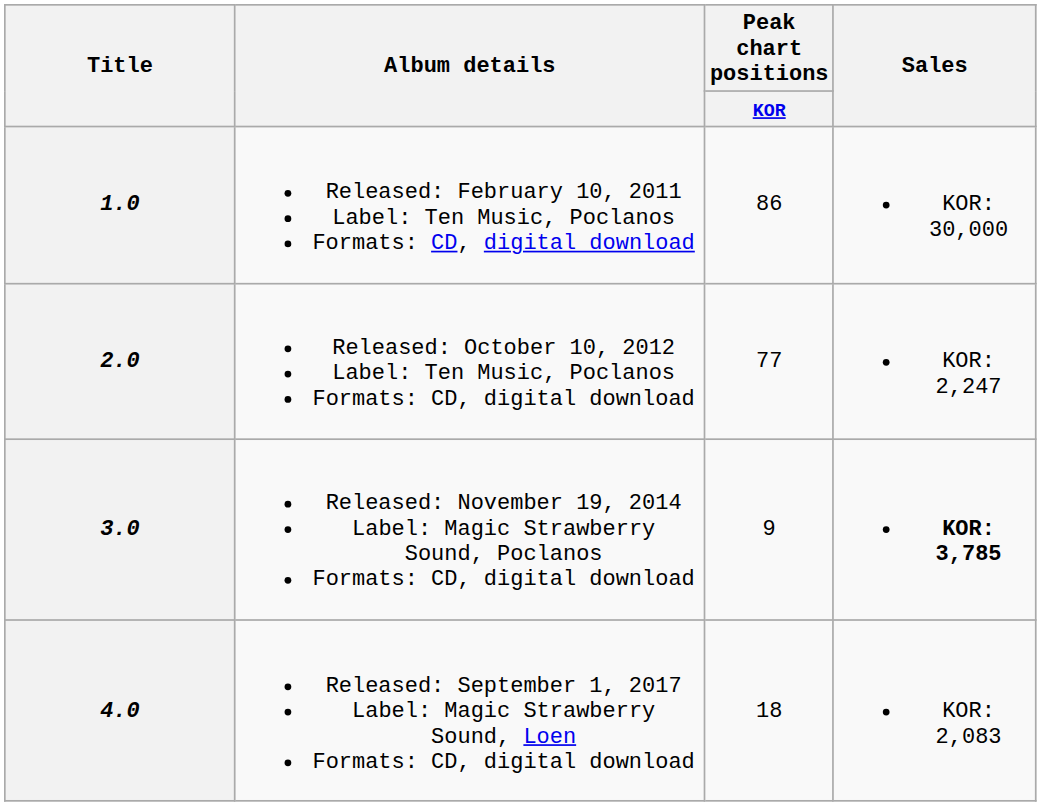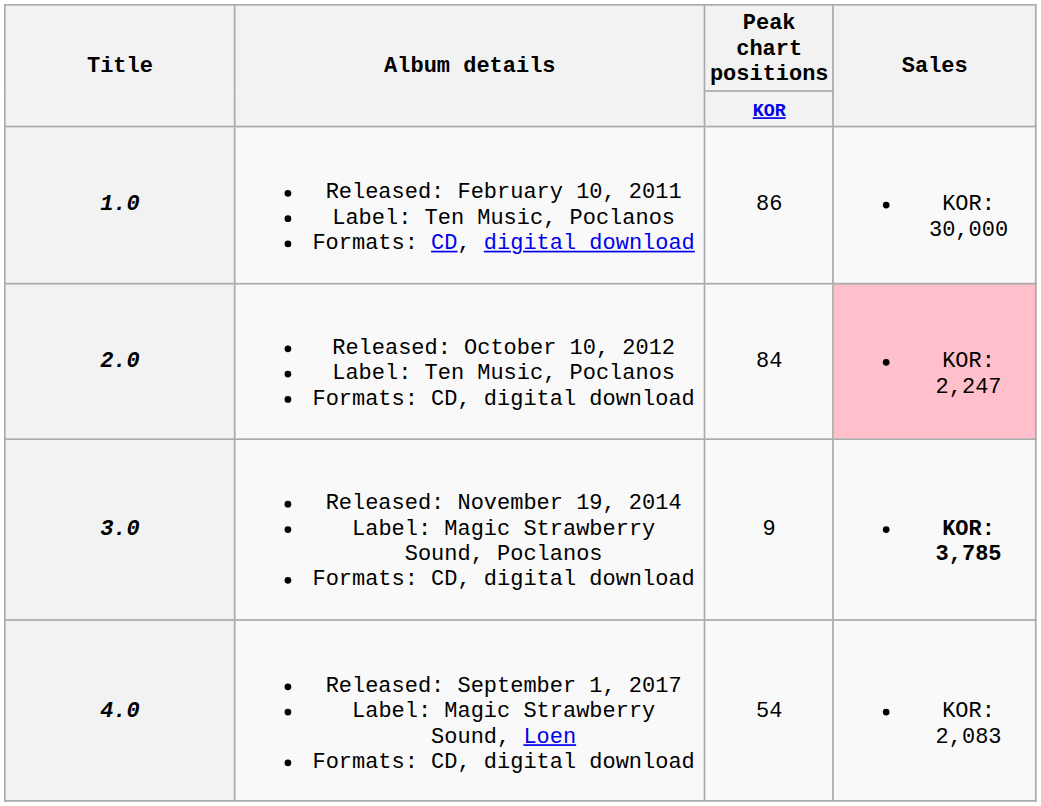2.0 | Peak chart positions / KOR: 77 -> 84
2.0 | Sales: no background -> pink background
4.0 | Peak chart positions / KOR: 18 -> 54
